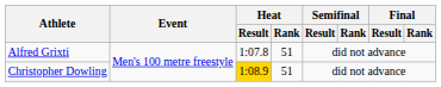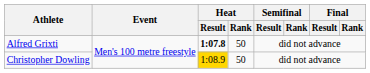Alfred Grixti | Heat / Result: normal -> bold
Alfred Grixti | Heat / Rank: 51 -> 50
Christopher Dowling | Heat / Rank: 51 -> 50
